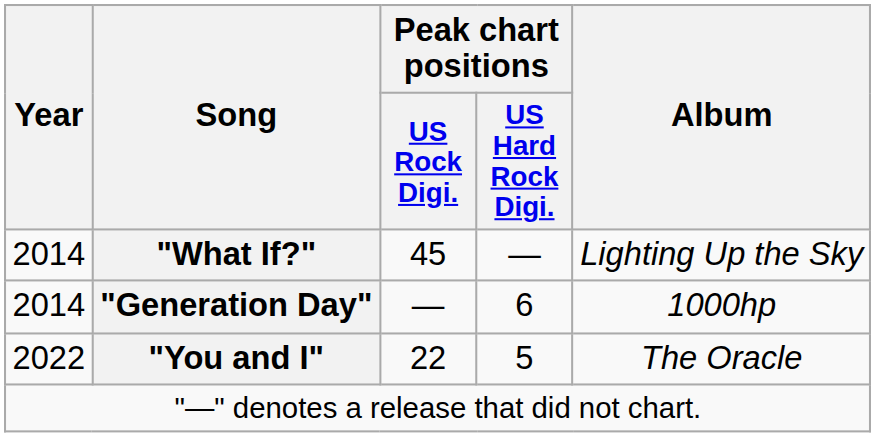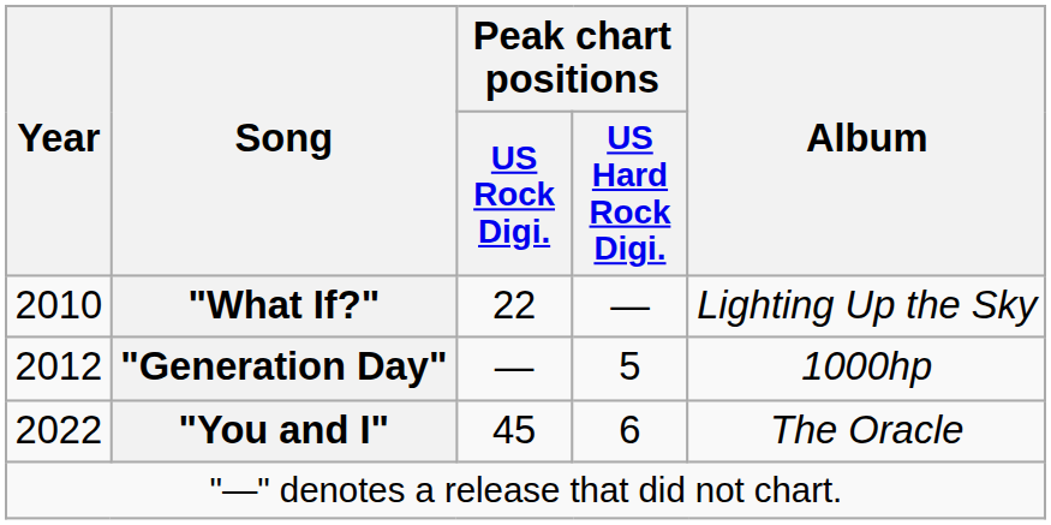"What If?" | Year: 2014 -> 2010
"What If?" | Peak chart positions / US Rock Digi.: 45 -> 22
"Generation Day" | Year: 2014 -> 2012
"Generation Day" | Peak chart positions / US Hard Rock Digi.: 6 -> 5
"You and I" | Peak chart positions / US Rock Digi.: 22 -> 45
"You and I" | Peak chart positions / US Hard Rock Digi.: 5 -> 6
